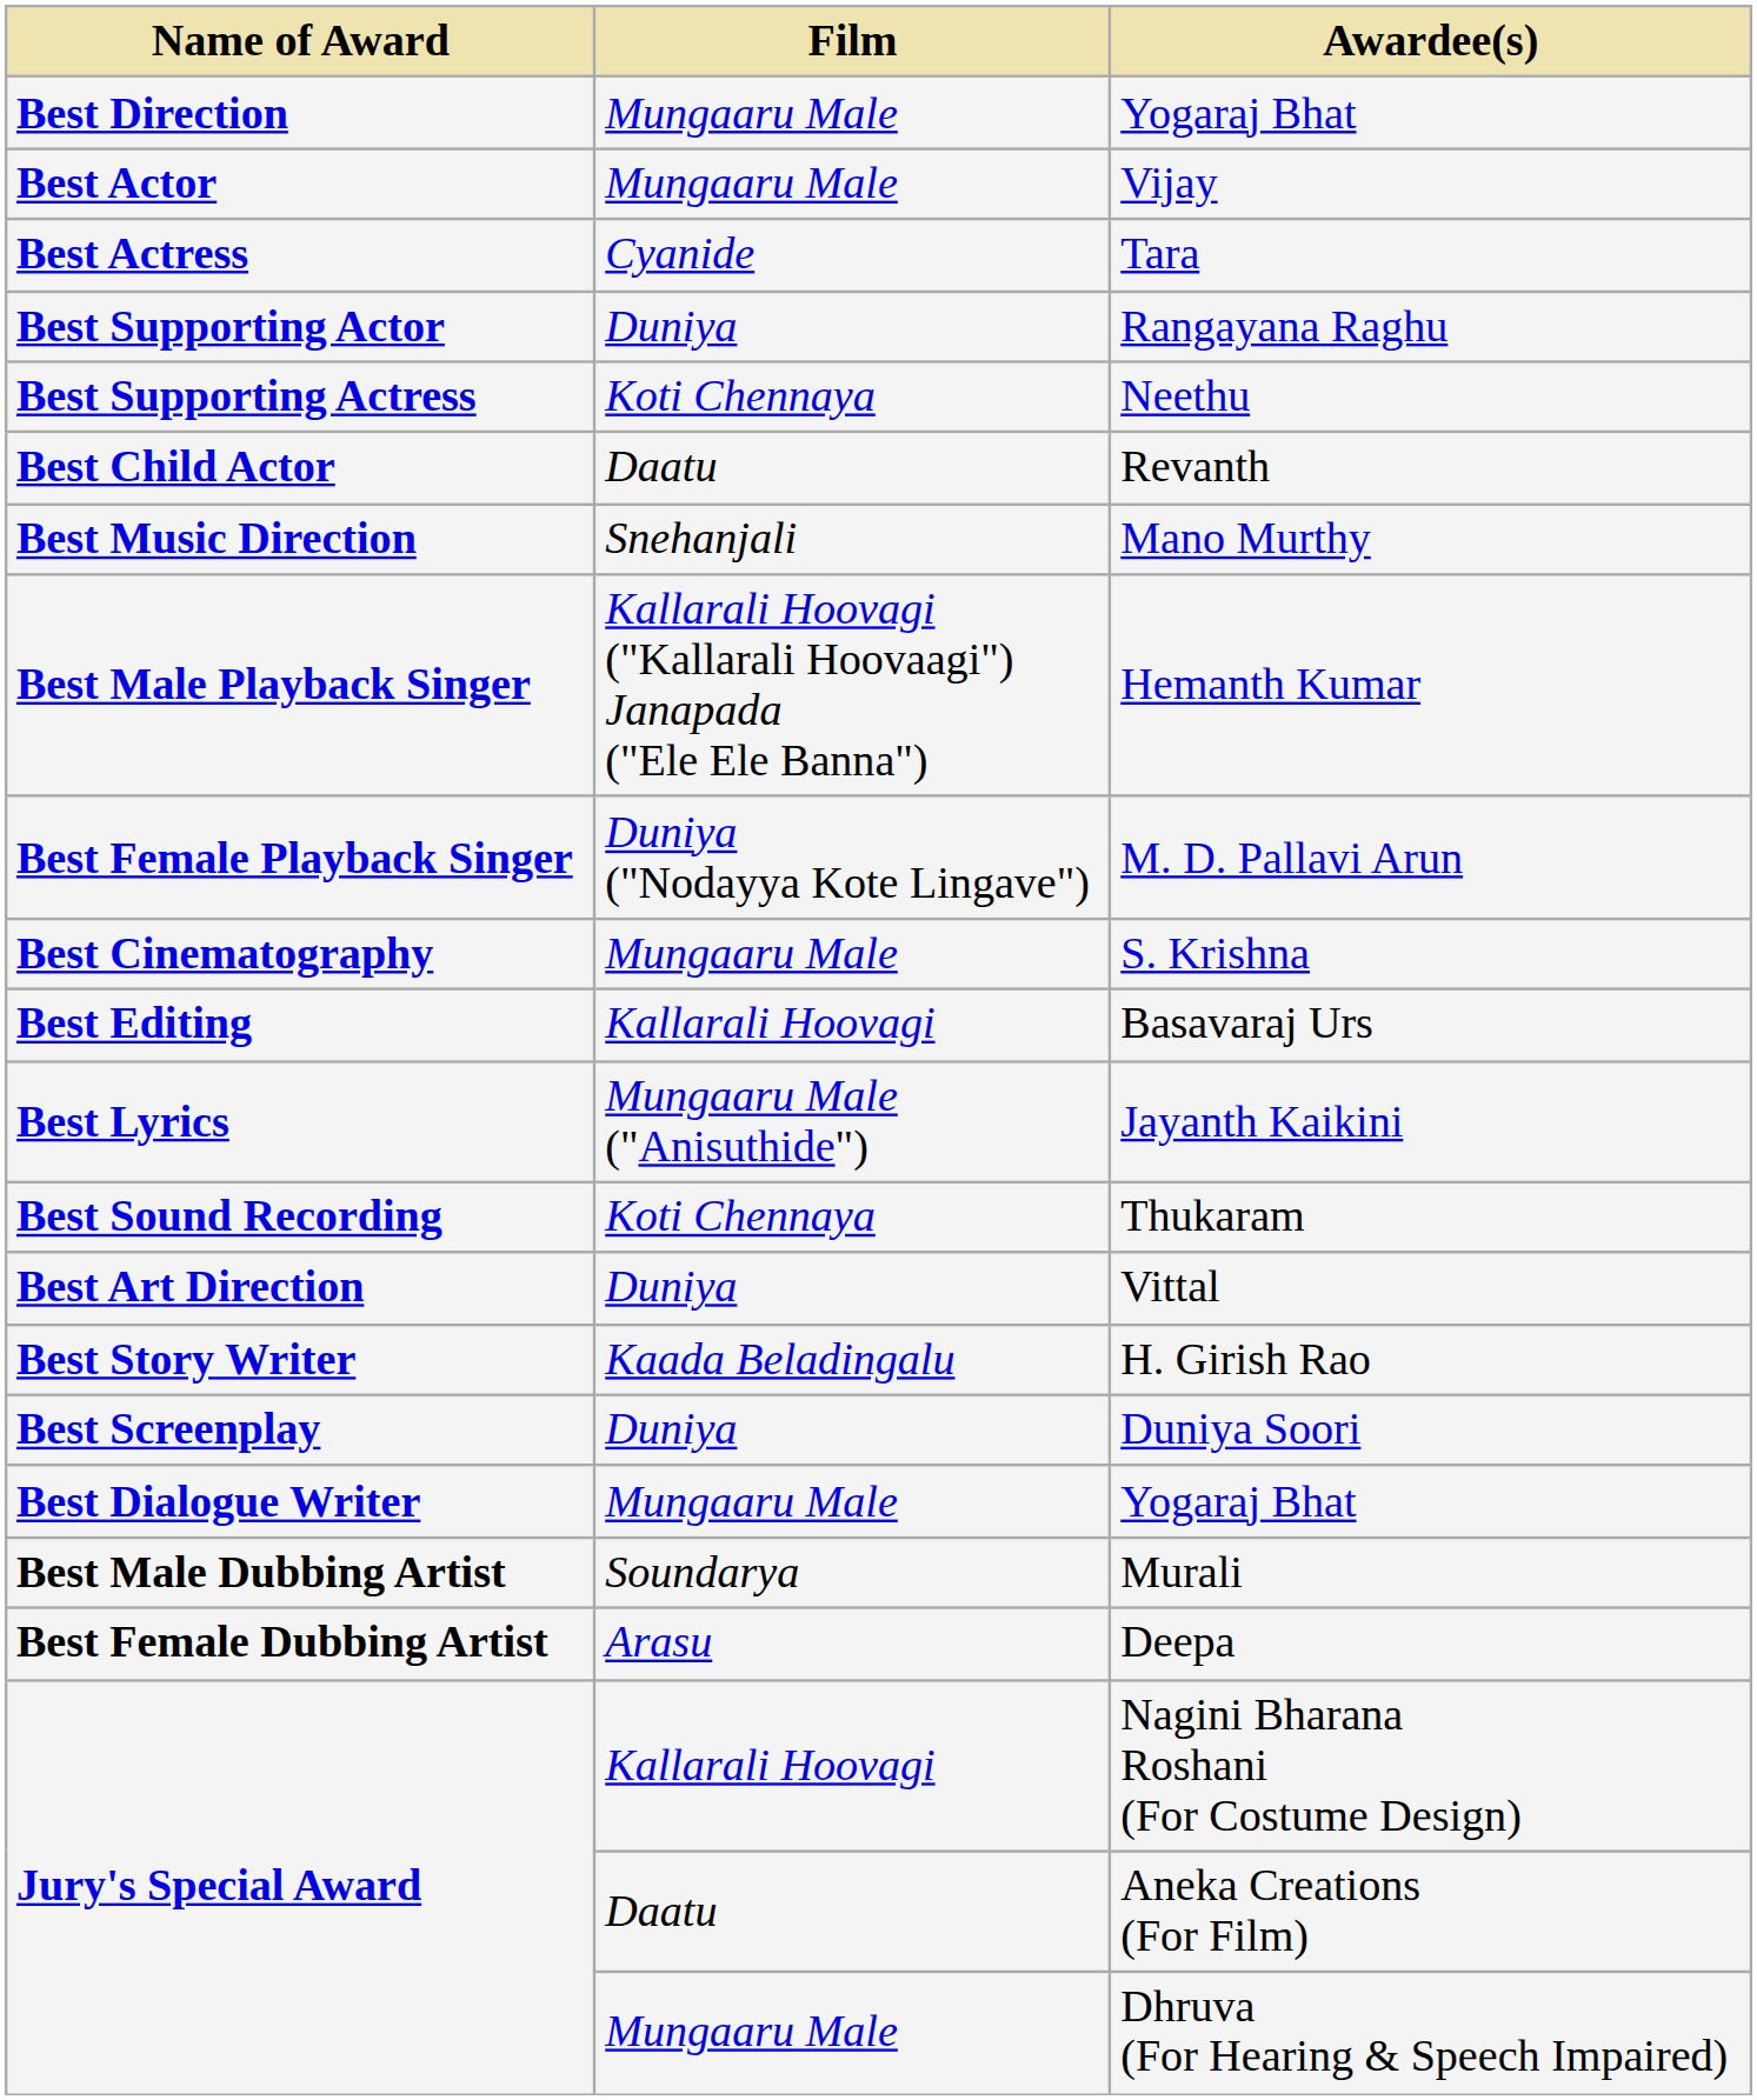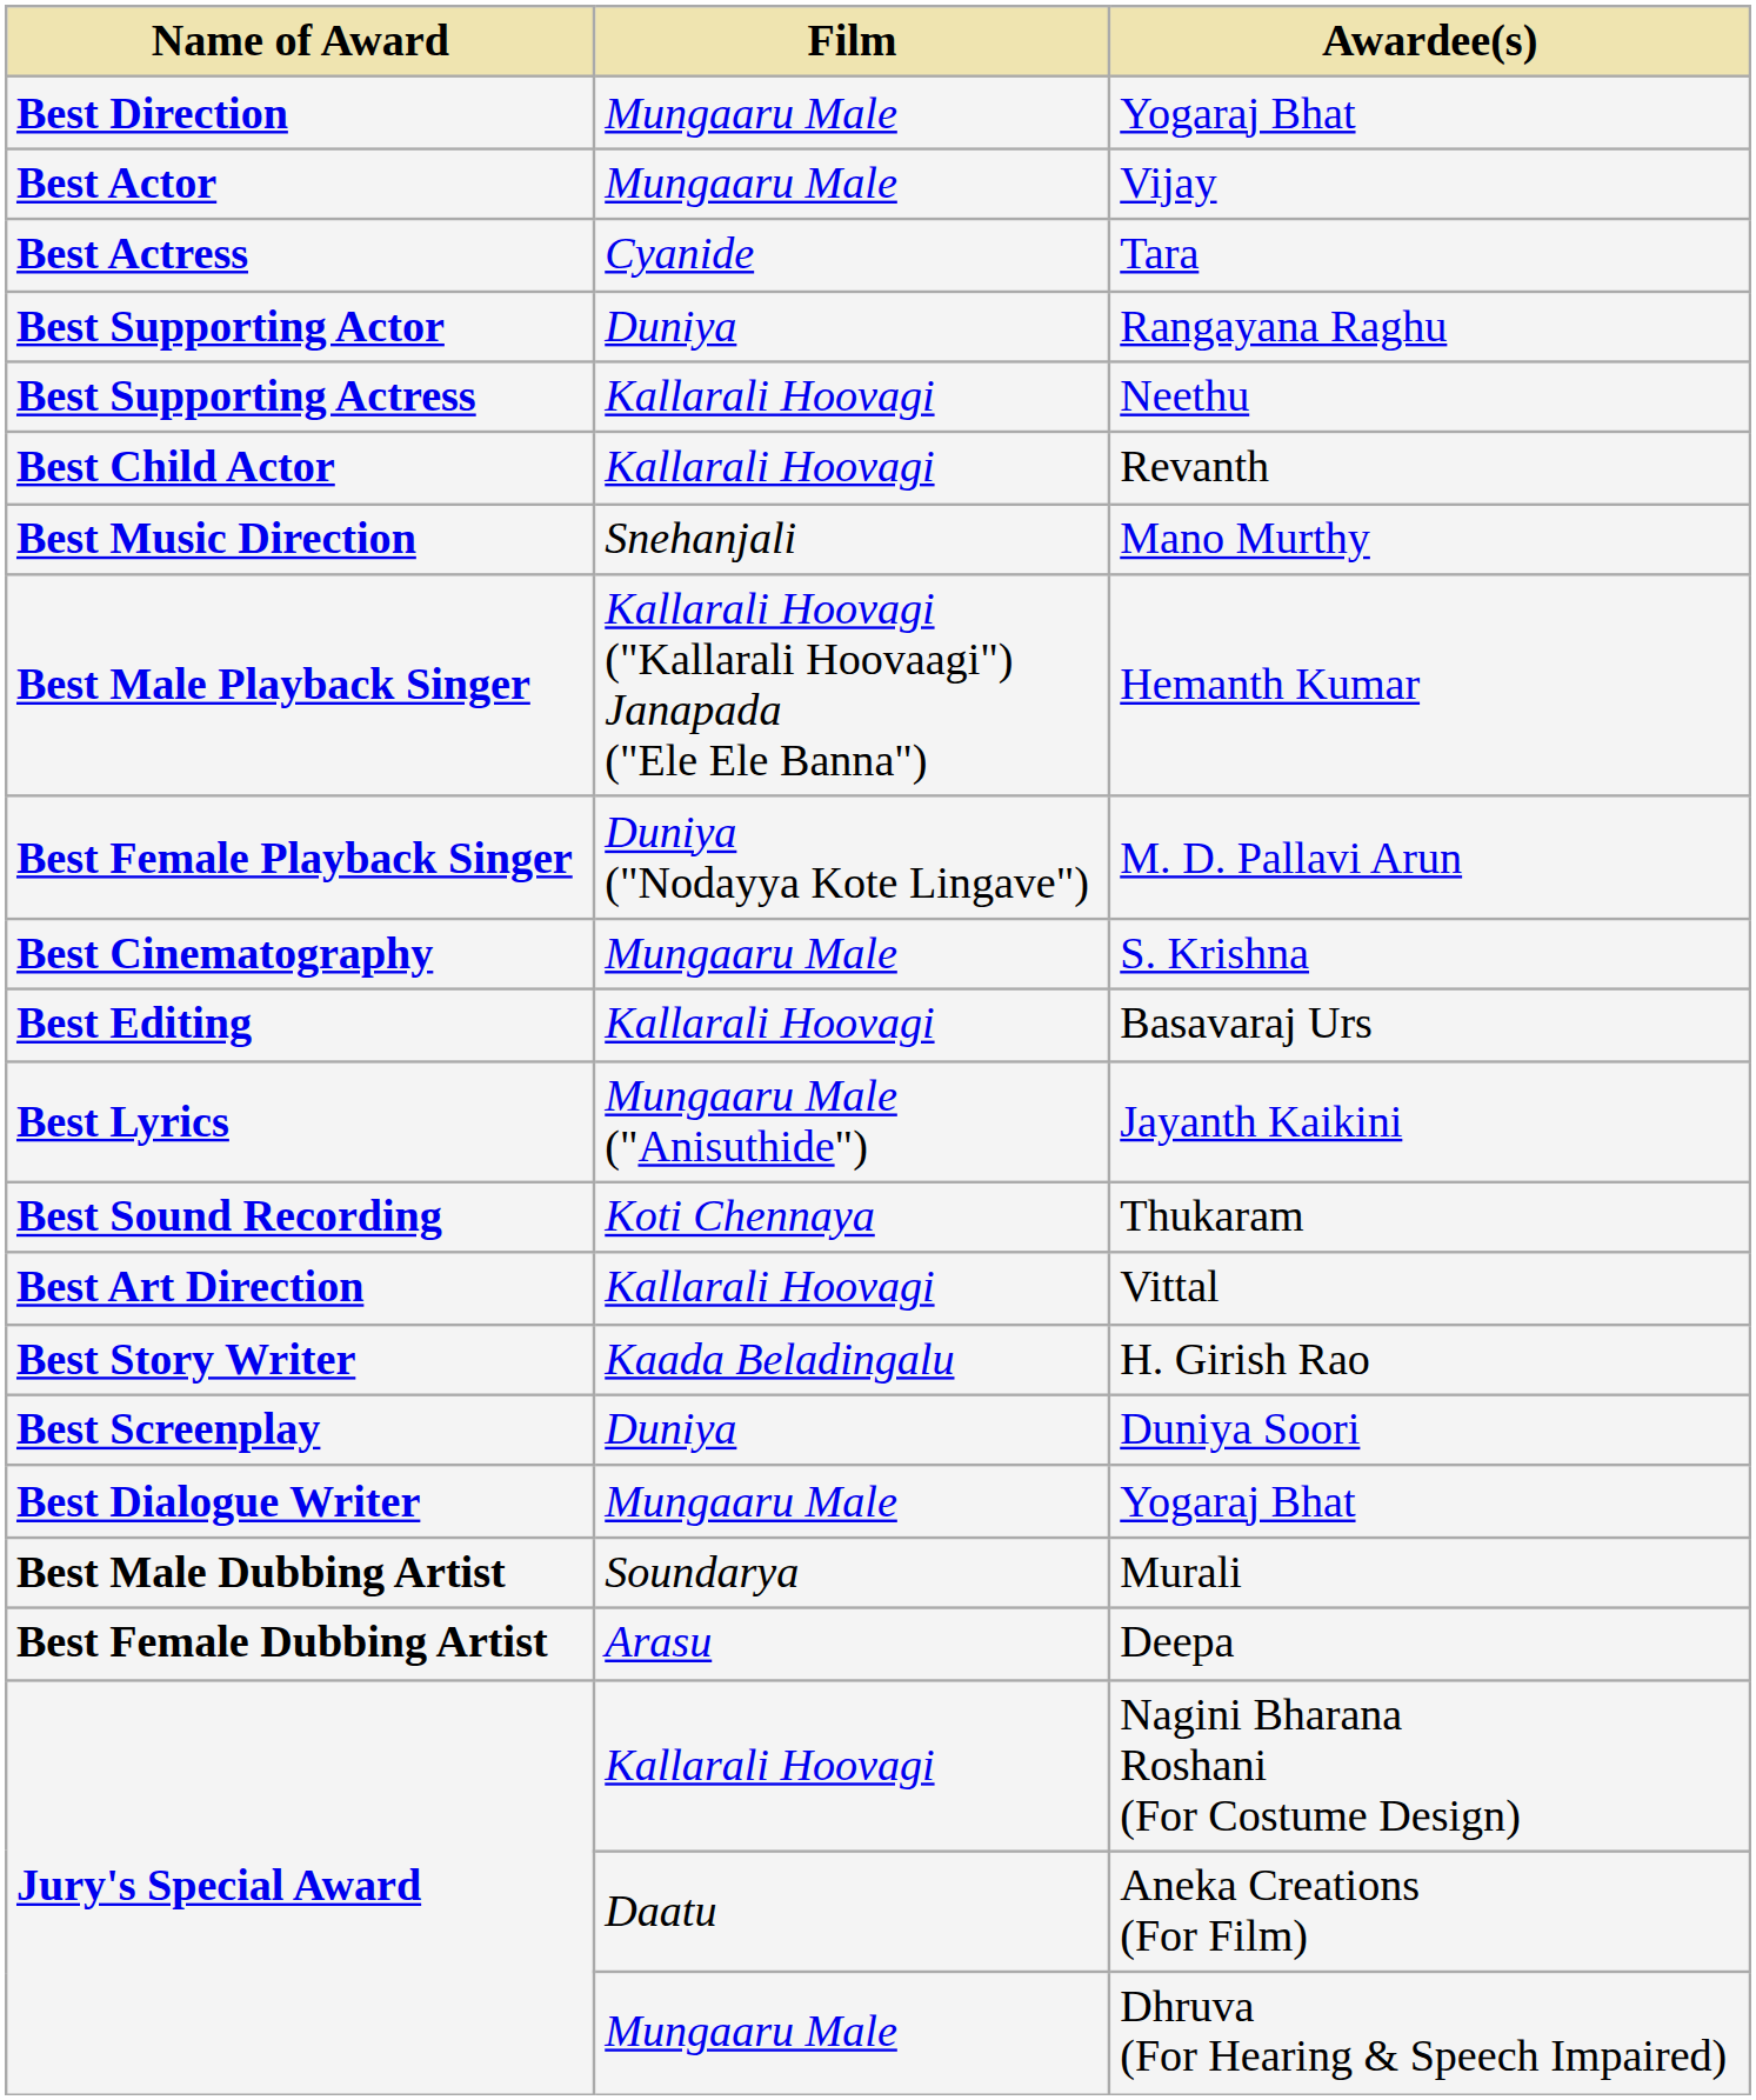Neethu | Film: Koti Chennaya -> Kallarali Hoovagi
Revanth | Film: Daatu -> Kallarali Hoovagi
Vittal | Film: Duniya -> Kallarali Hoovagi
